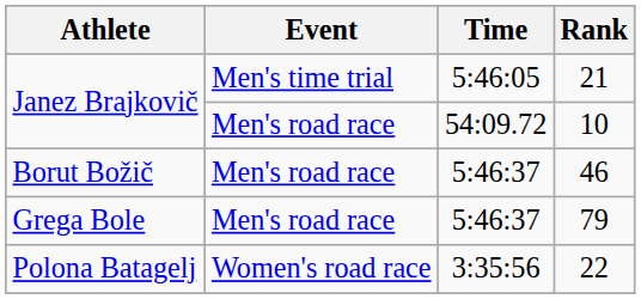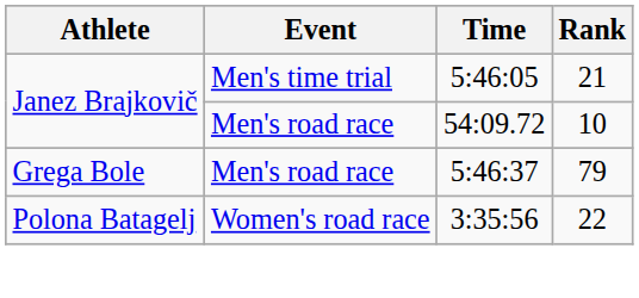- row: Borut Božič | Men's road race | 5:46:37 | 46
